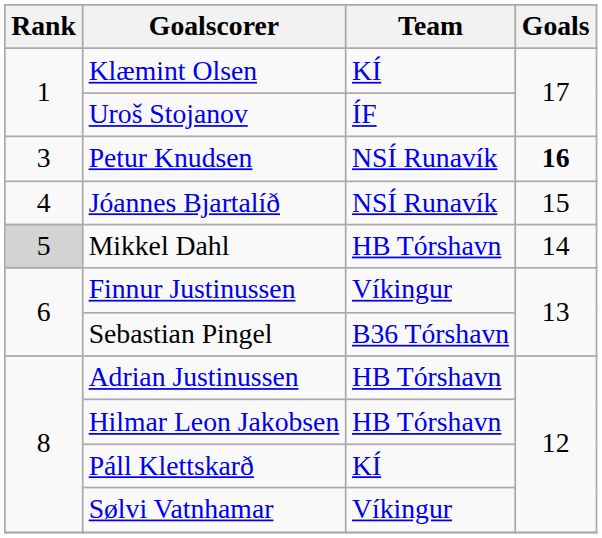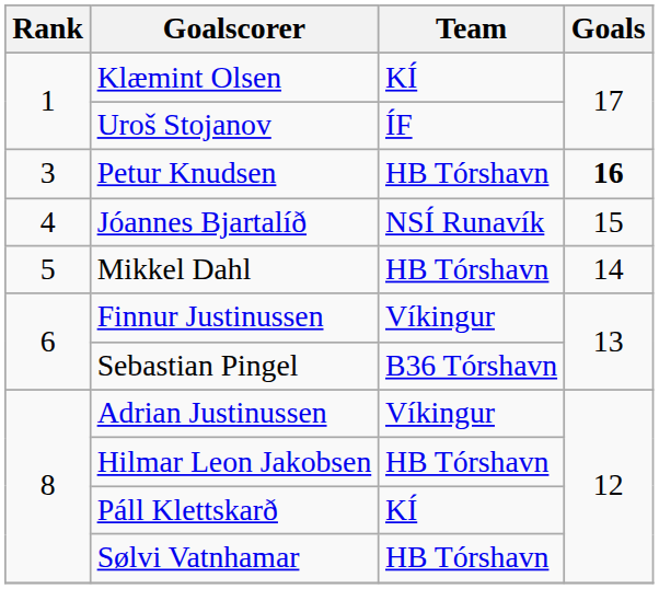Petur Knudsen | Team: NSÍ Runavík -> HB Tórshavn
Mikkel Dahl | Rank: lightgrey background -> no background
Adrian Justinussen | Team: HB Tórshavn -> Víkingur
Sølvi Vatnhamar | Team: Víkingur -> HB Tórshavn
